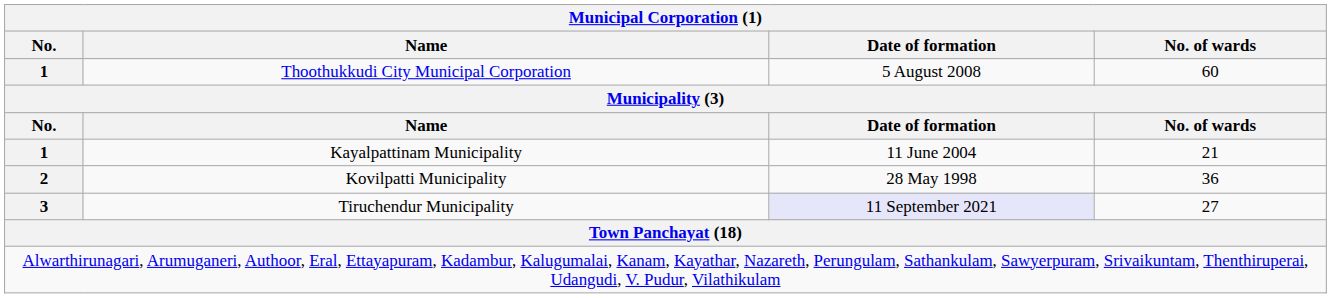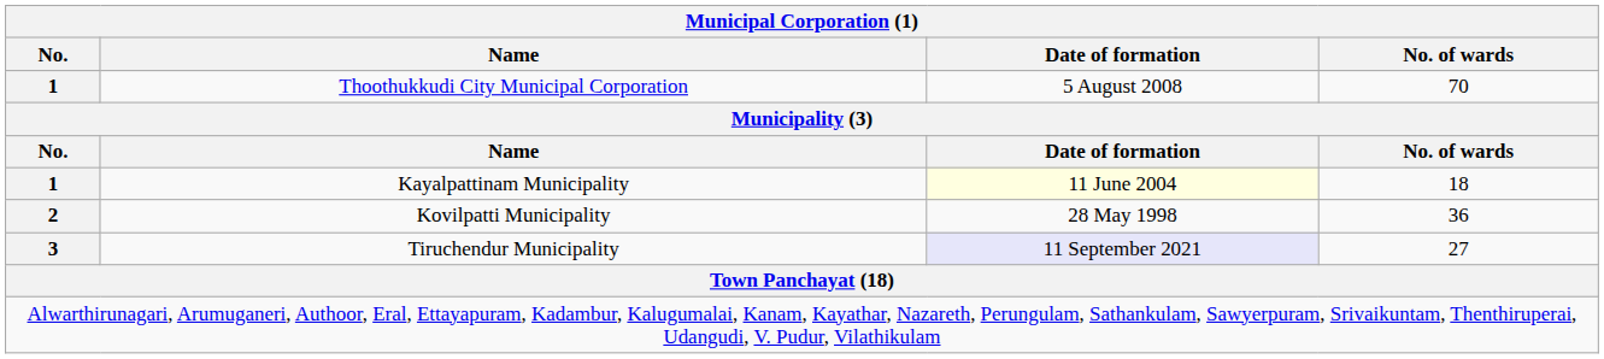Thoothukkudi City Municipal Corporation | No. of wards: 60 -> 70
Kayalpattinam Municipality | Date of formation: no background -> lightyellow background
Kayalpattinam Municipality | No. of wards: 21 -> 18
